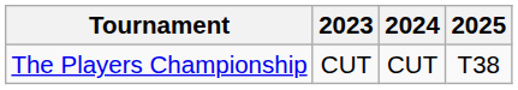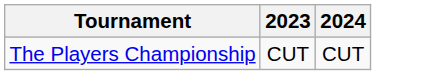- column: 2025 | T38
